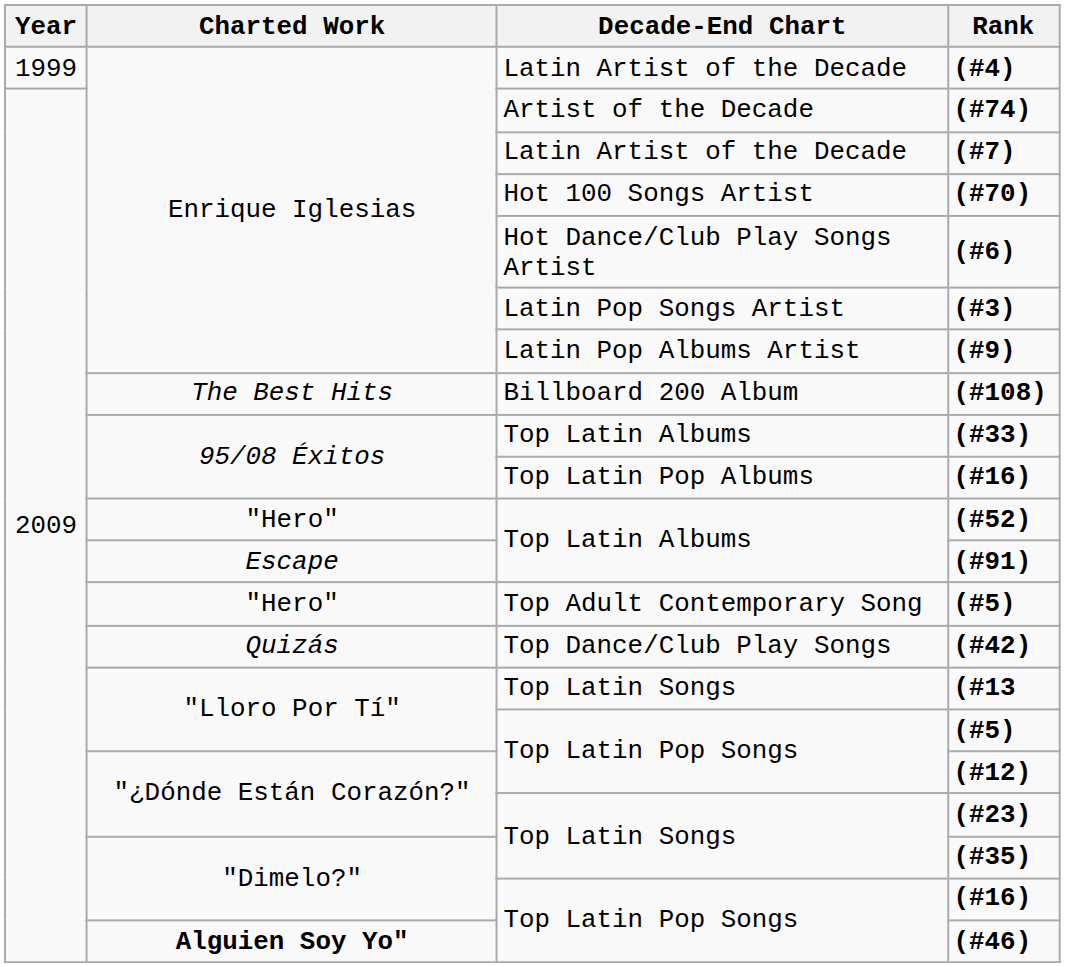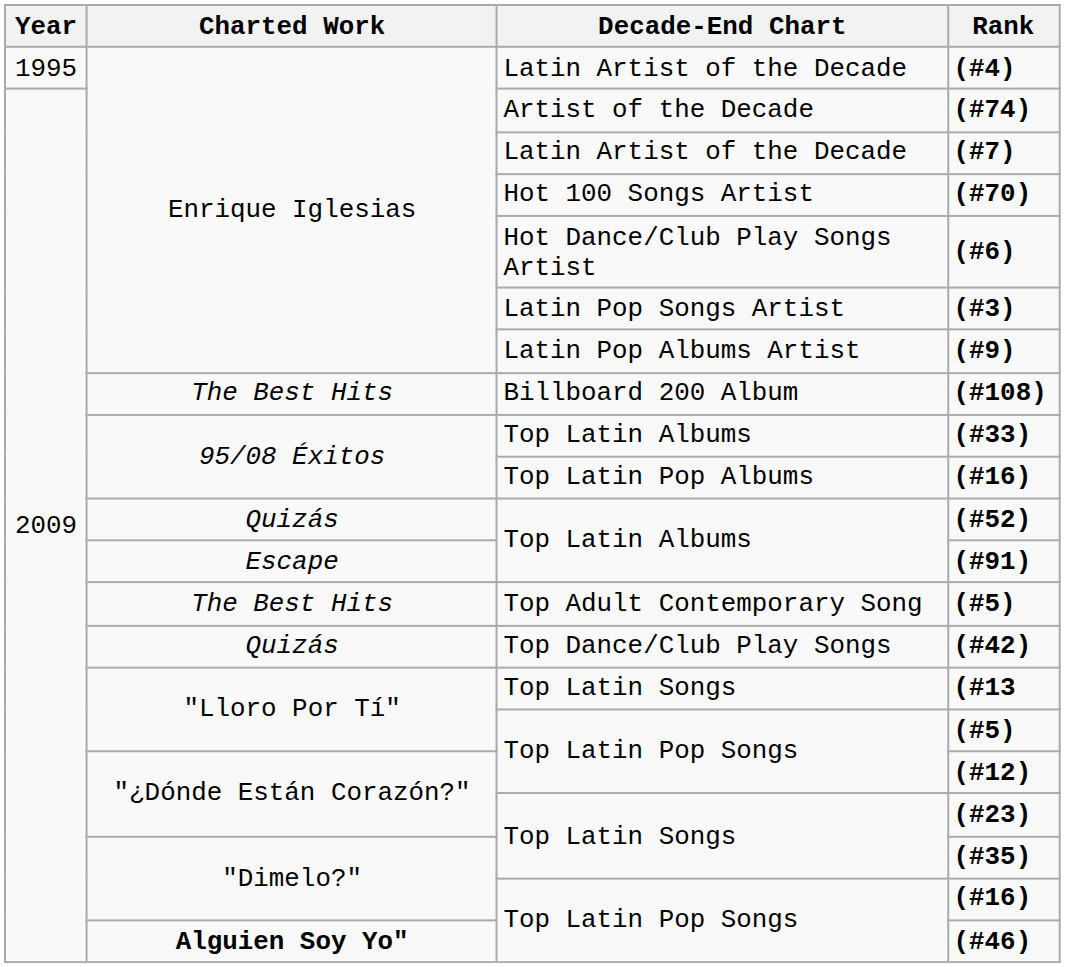(#4) | Year: 1999 -> 1995
(#52) | Charted Work: "Hero" -> Quizás
Top Adult Contemporary Song / (#5) | Charted Work: "Hero" -> The Best Hits
